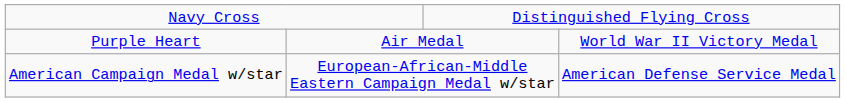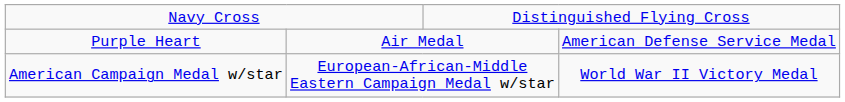Purple Heart | column 4: World War II Victory Medal -> American Defense Service Medal
American Campaign Medal w/star | column 4: American Defense Service Medal -> World War II Victory Medal
